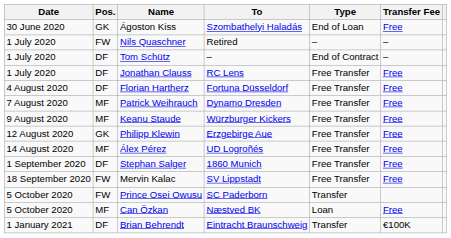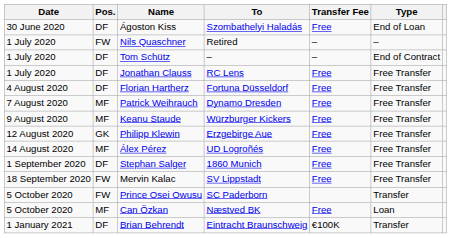columns swapped: Type <-> Transfer Fee
Ágoston Kiss | Pos.: GK -> DF
